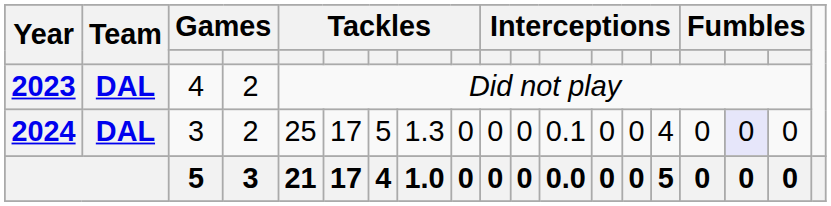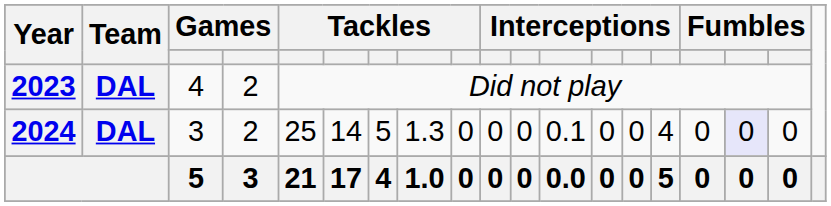2024 | column 6: 17 -> 14
